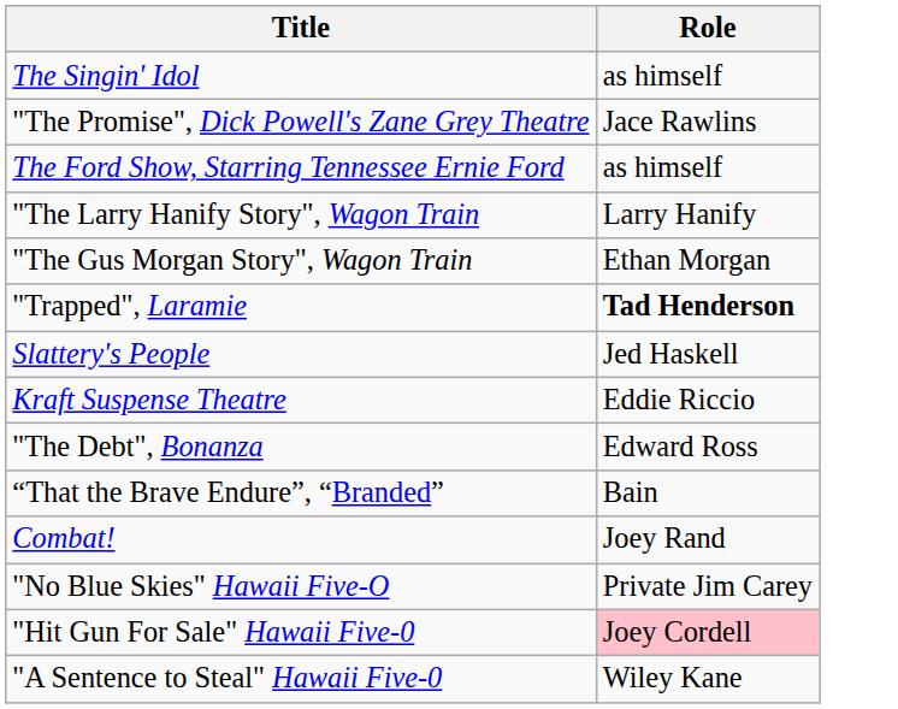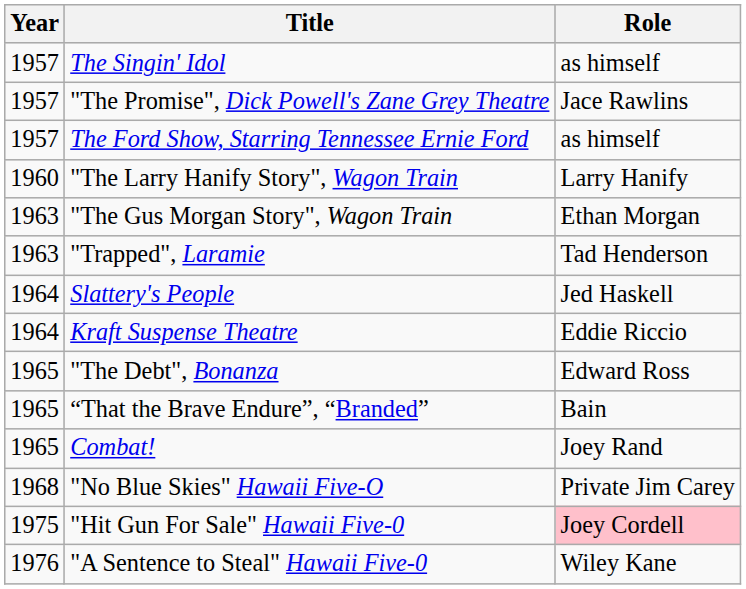+ column: Year | 1957 | 1957 | 1957 | 1960 | 1963 | 1963 | 1964 | 1964 | 1965 | 1965 | 1965 | 1968 | 1975 | 1976
"Trapped", Laramie | Role: bold -> normal
